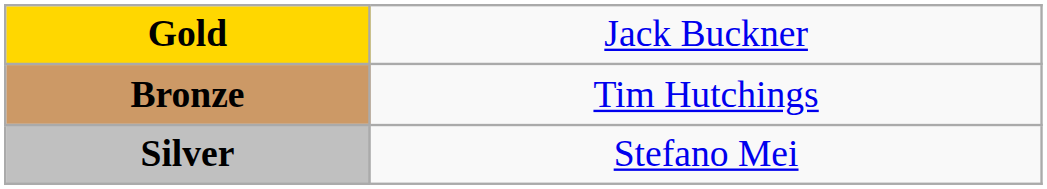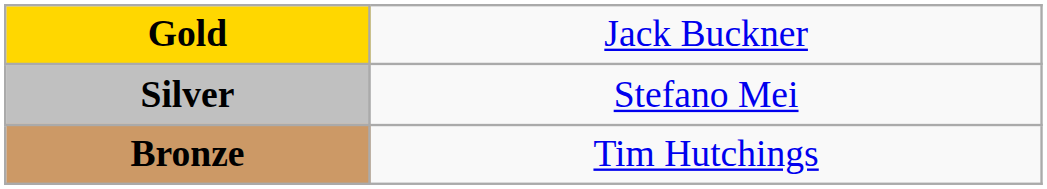rows swapped: Silver <-> Bronze
